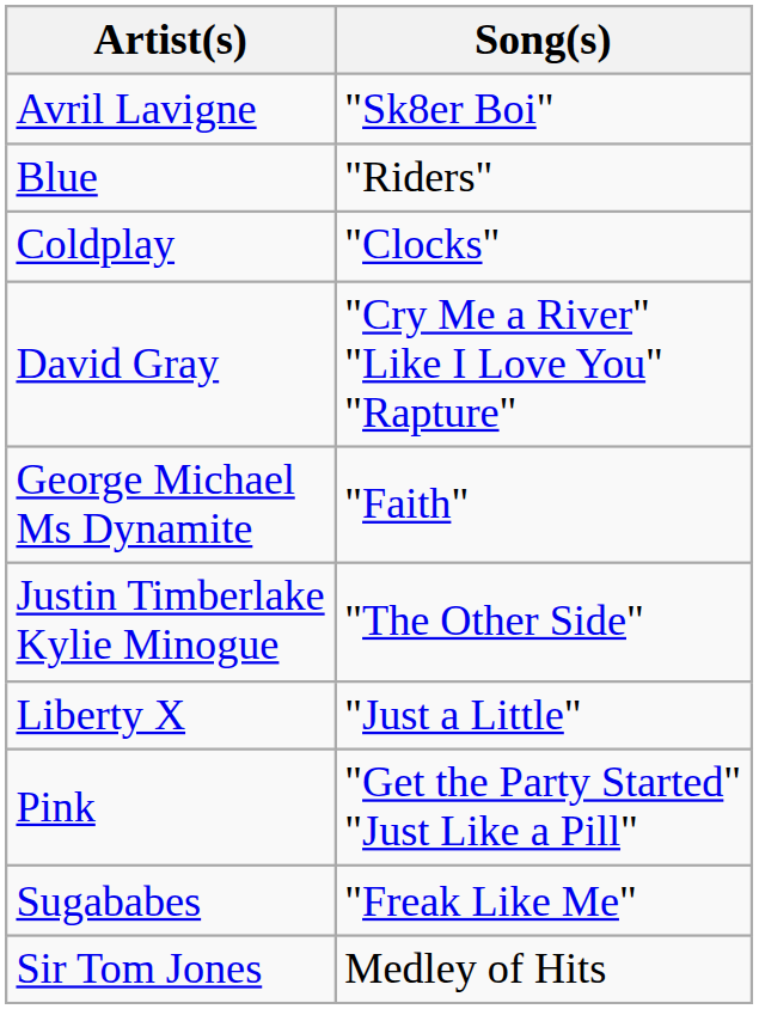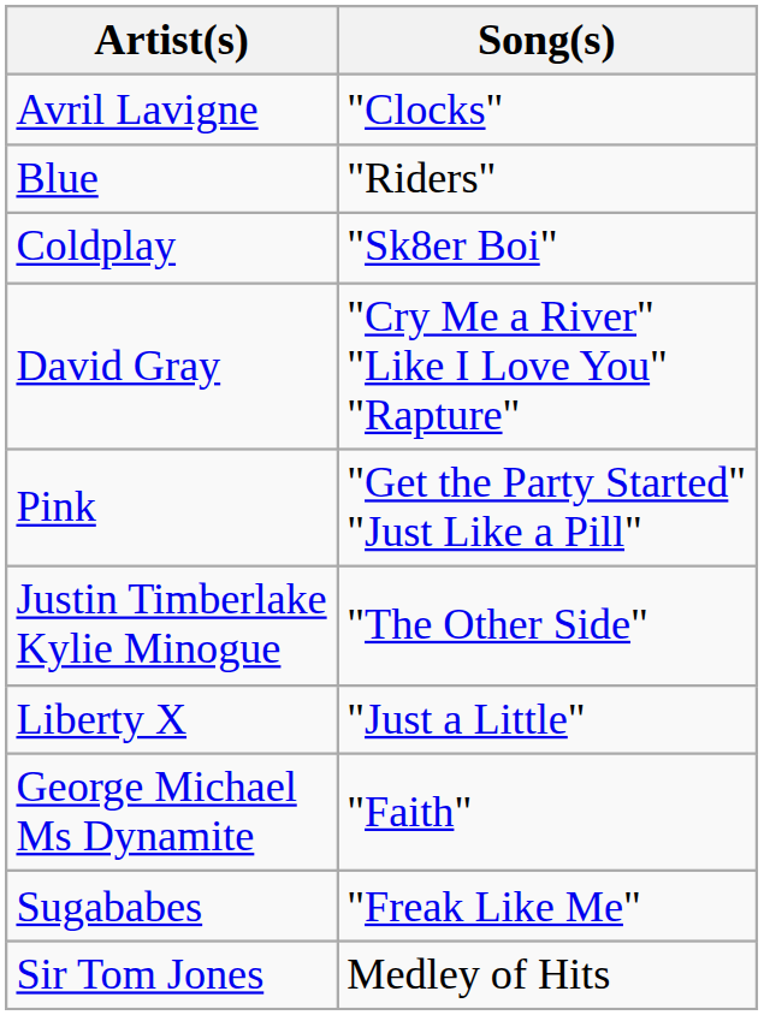Avril Lavigne | Song(s): "Sk8er Boi" -> "Clocks"
Coldplay | Song(s): "Clocks" -> "Sk8er Boi"
rows swapped: George Michael Ms Dynamite <-> Pink
